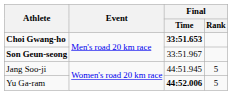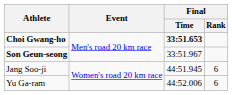Jang Soo-ji | Final / Rank: 5 -> 6
Yu Ga-ram | Final / Time: bold -> normal
Yu Ga-ram | Final / Rank: 5 -> 6
